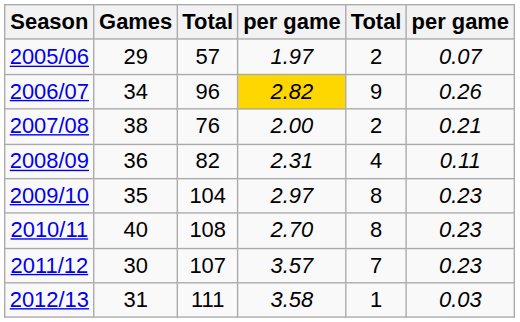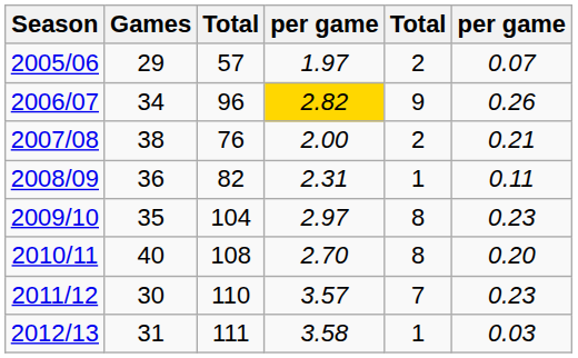2008/09 | column 5: 4 -> 1
2010/11 | column 6: 0.23 -> 0.20
2011/12 | column 3: 107 -> 110
